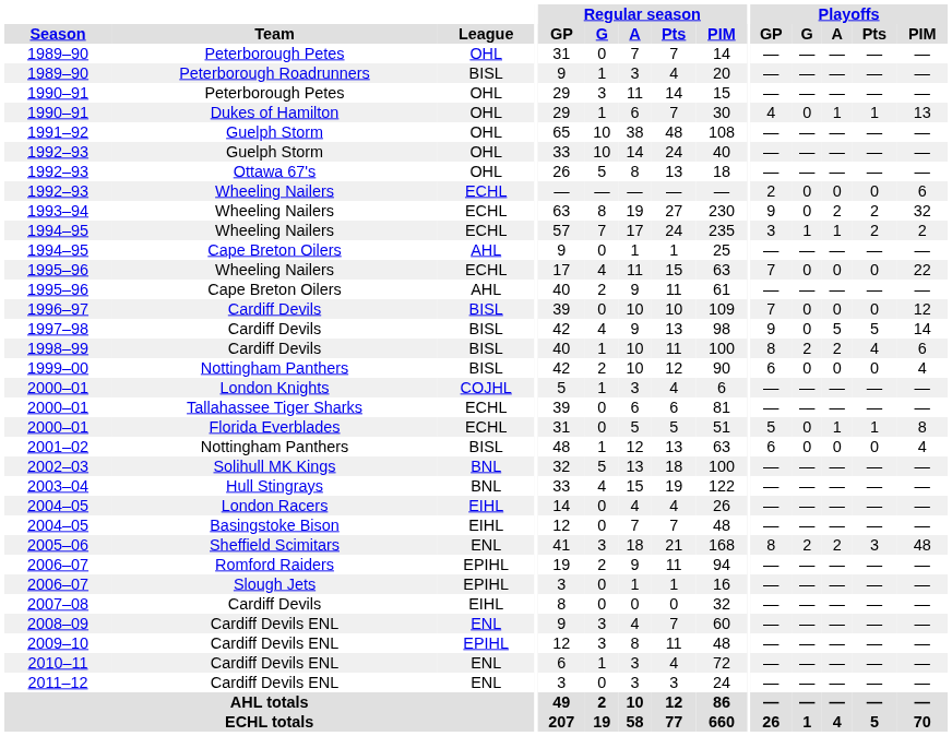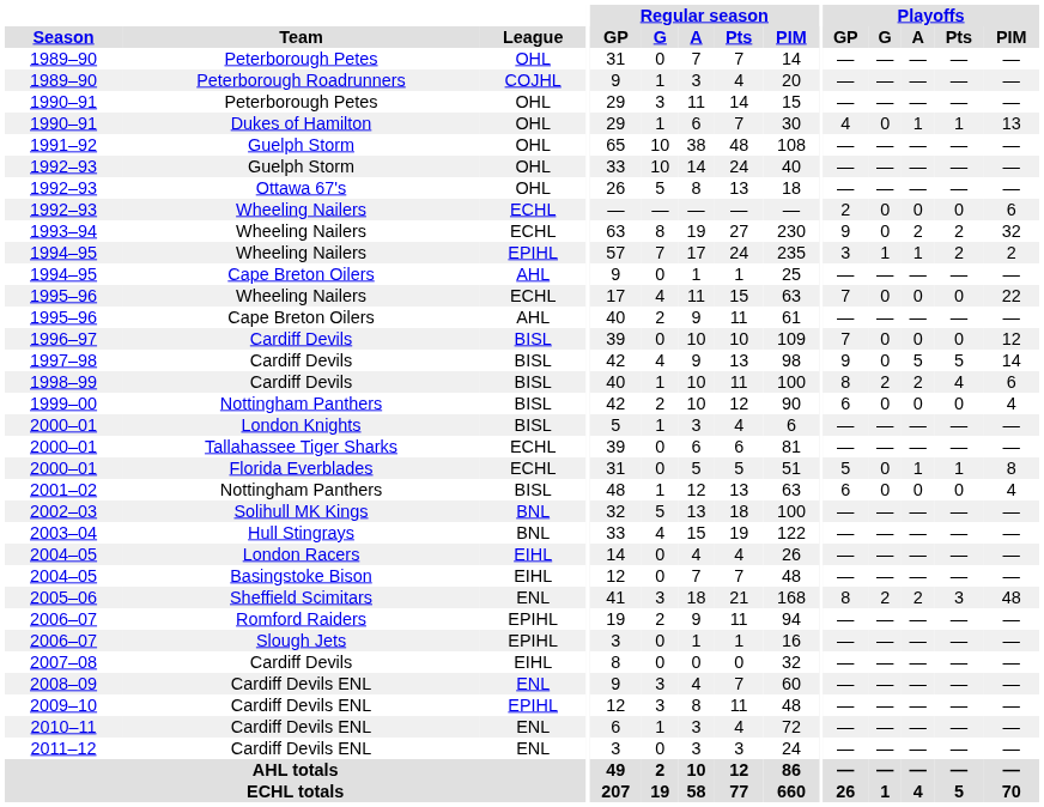1989–90 / Peterborough Roadrunners | League: BISL -> COJHL
1994–95 / Wheeling Nailers | League: ECHL -> EPIHL
2000–01 / London Knights | League: COJHL -> BISL
